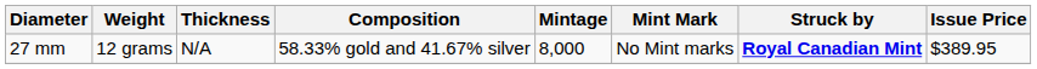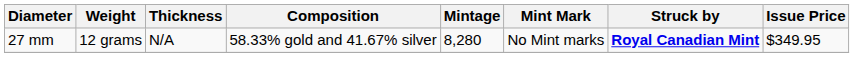27 mm | Mintage: 8,000 -> 8,280
27 mm | Issue Price: $389.95 -> $349.95
